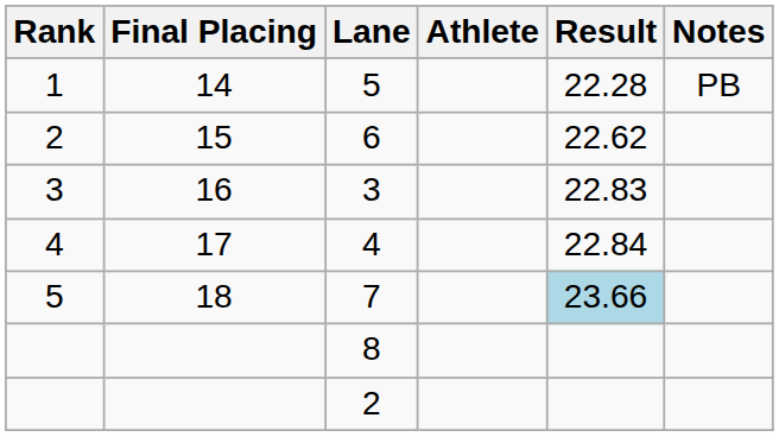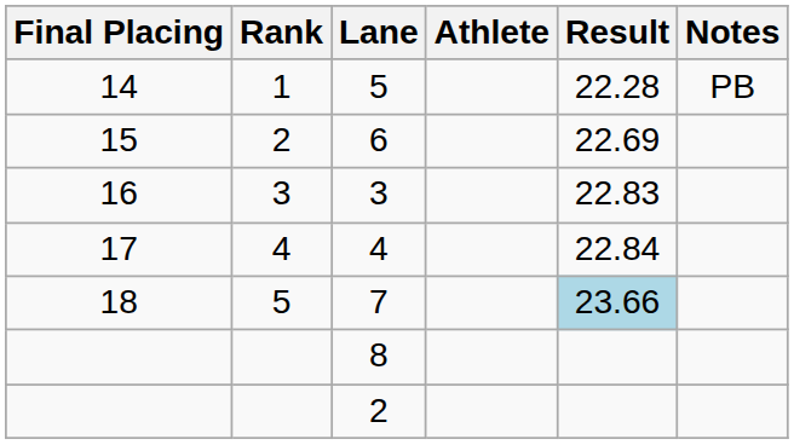columns swapped: Rank <-> Final Placing
6 | Result: 22.62 -> 22.69
